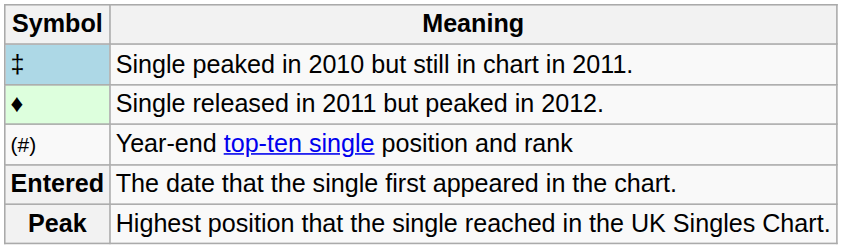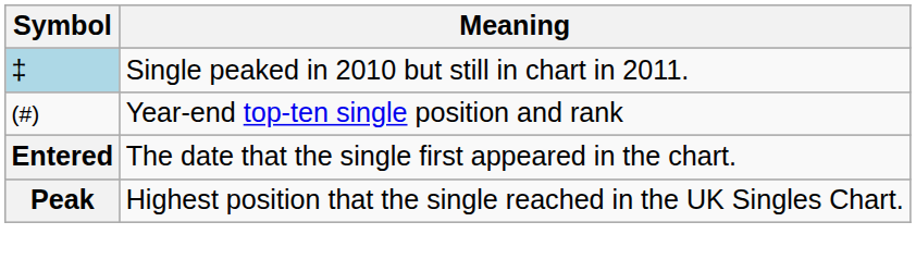- row: ♦ | Single released in 2011 but peaked in 2012.
